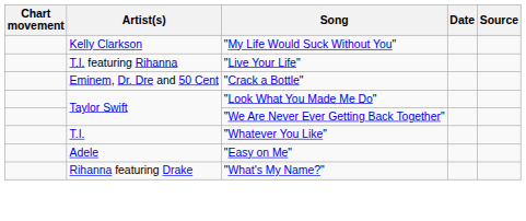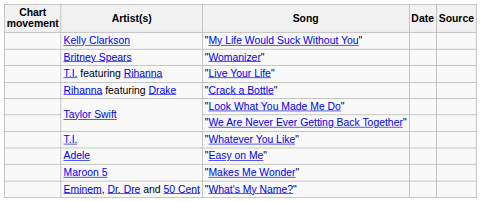+ row: Britney Spears | "Womanizer"
"Crack a Bottle" | Artist(s): Eminem, Dr. Dre and 50 Cent -> Rihanna featuring Drake
+ row: Maroon 5 | "Makes Me Wonder"
"What's My Name?" | Artist(s): Rihanna featuring Drake -> Eminem, Dr. Dre and 50 Cent
